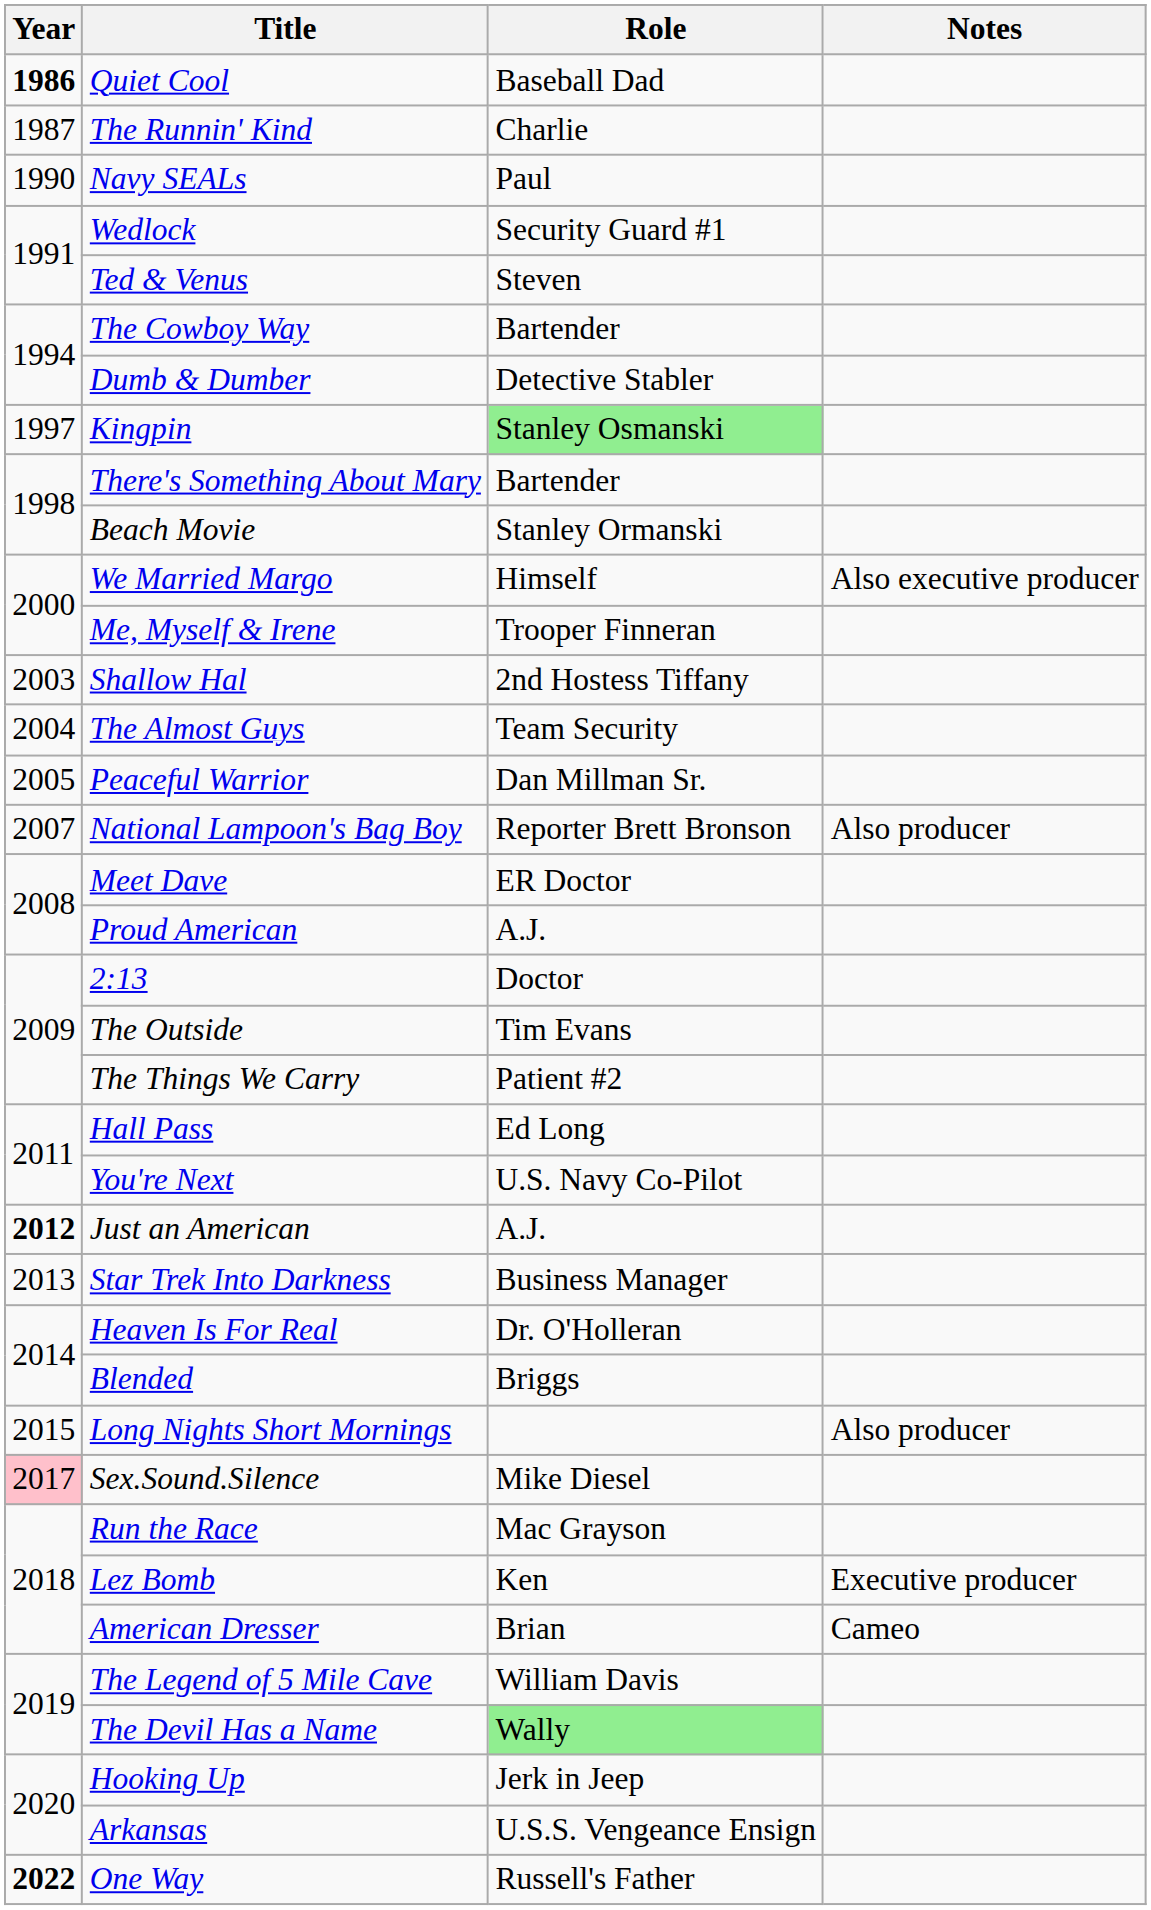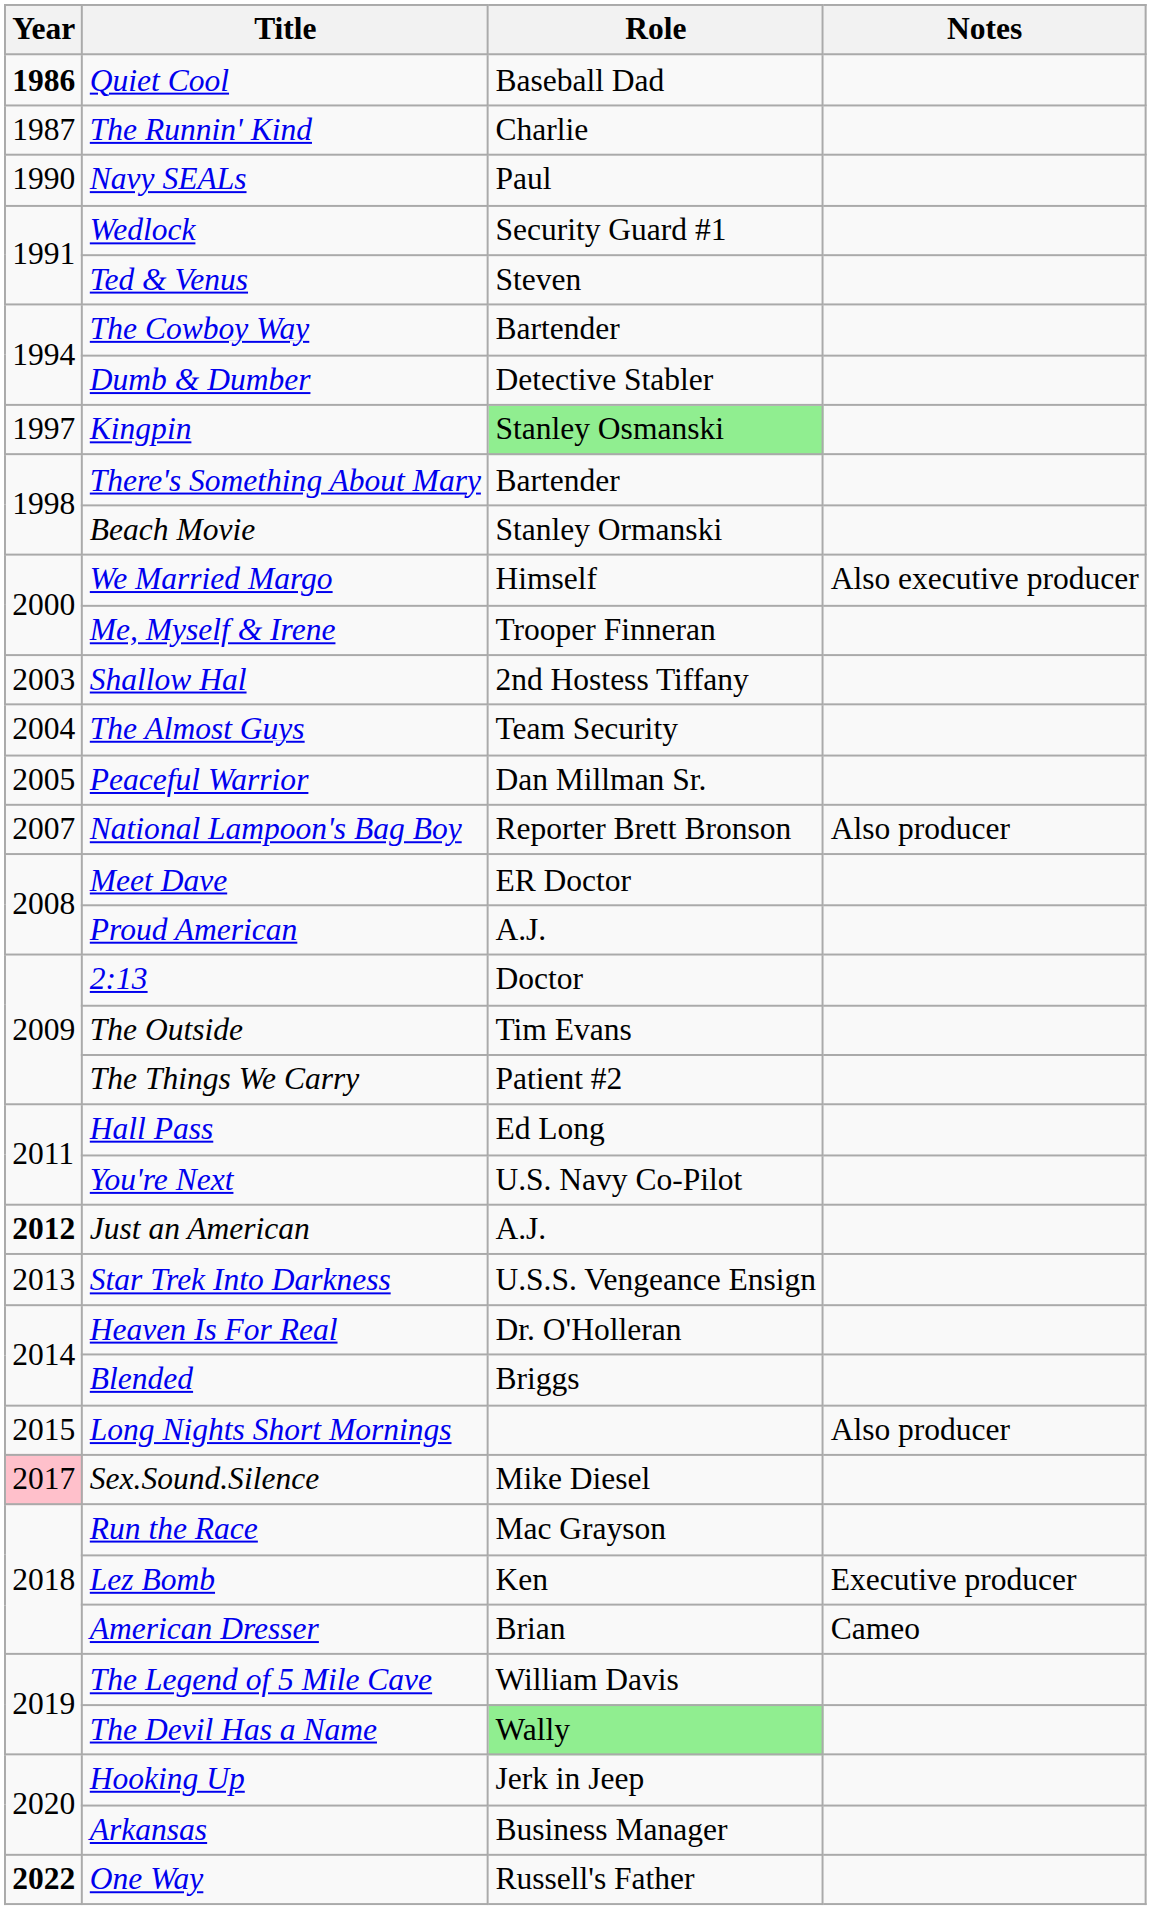Star Trek Into Darkness | Role: Business Manager -> U.S.S. Vengeance Ensign
Arkansas | Role: U.S.S. Vengeance Ensign -> Business Manager
